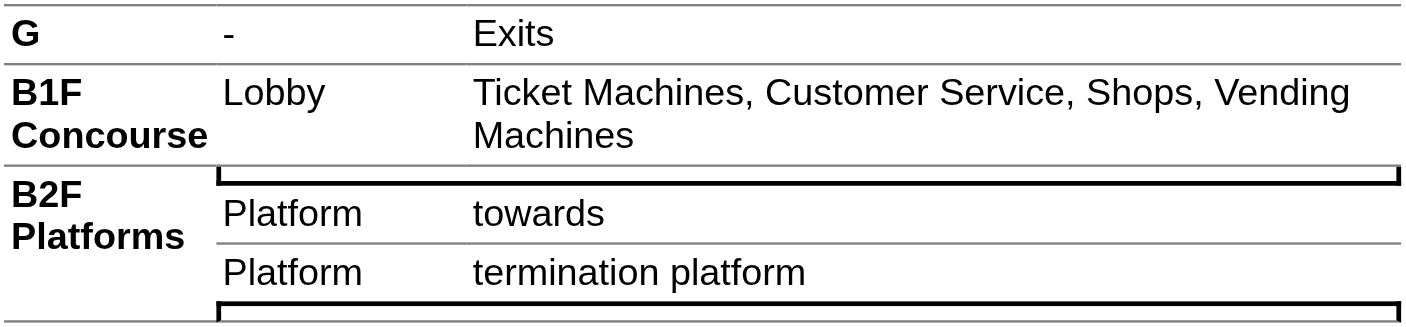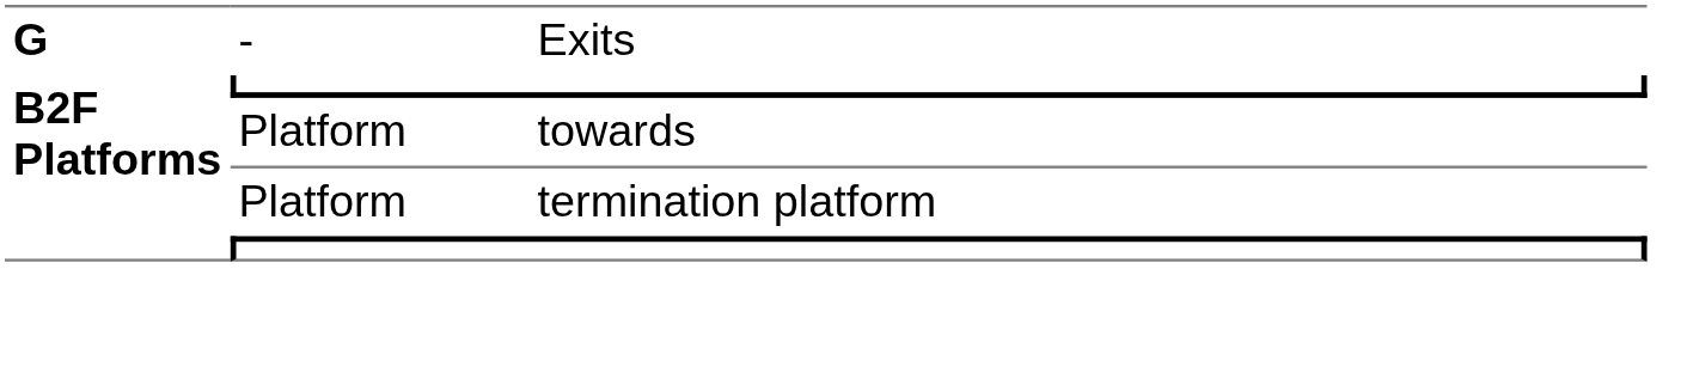- row: B1F Concourse | Lobby | Ticket Machines, Customer Service, Shops, Vending Machines
